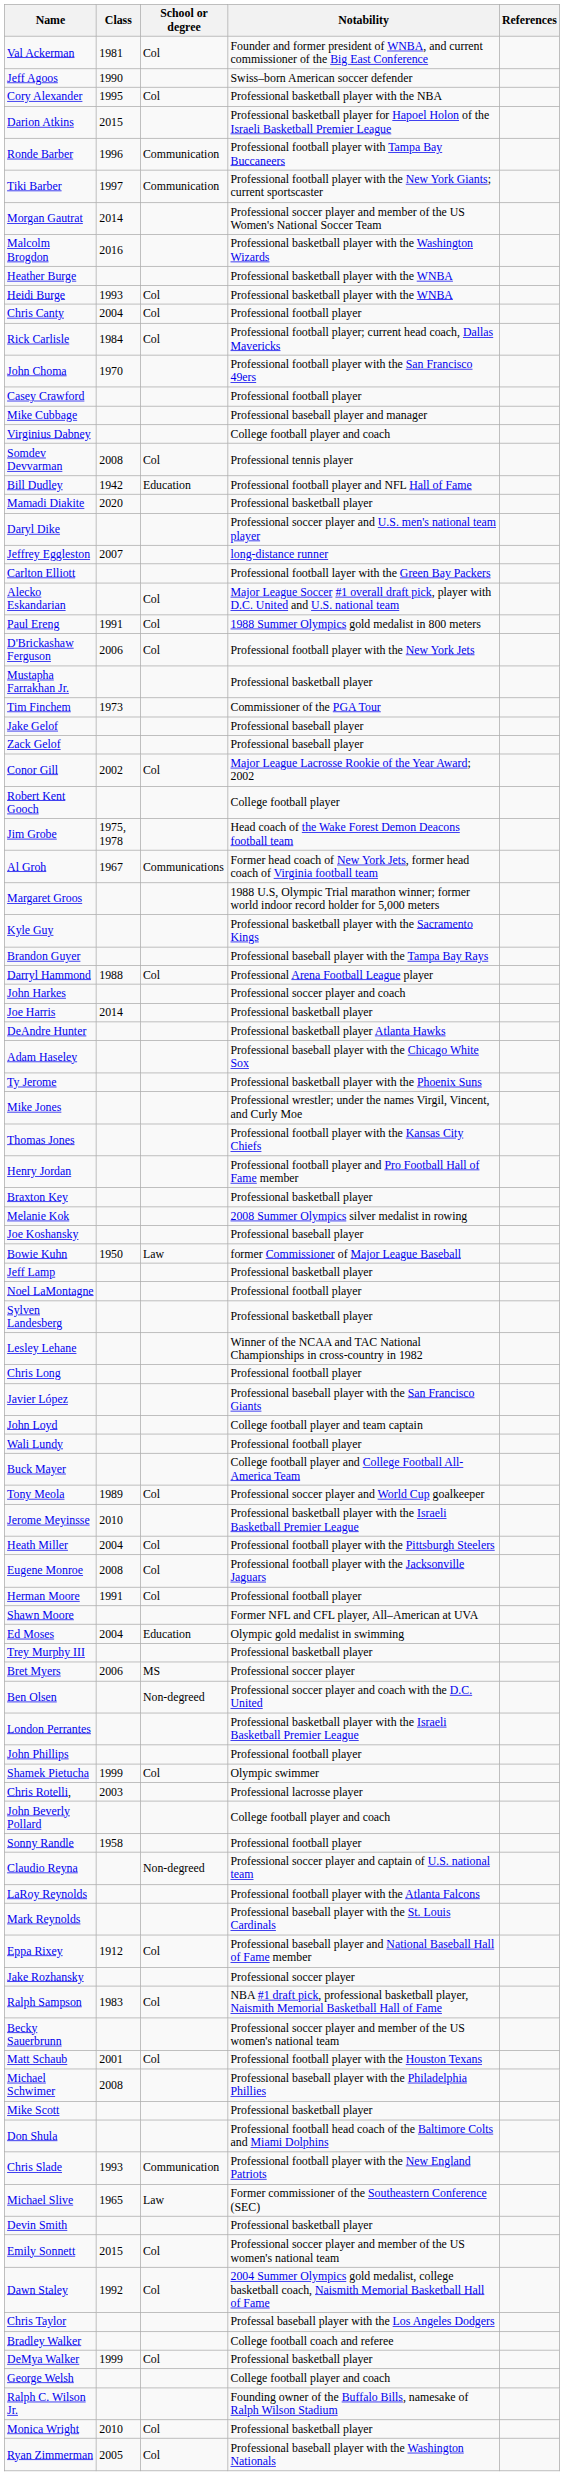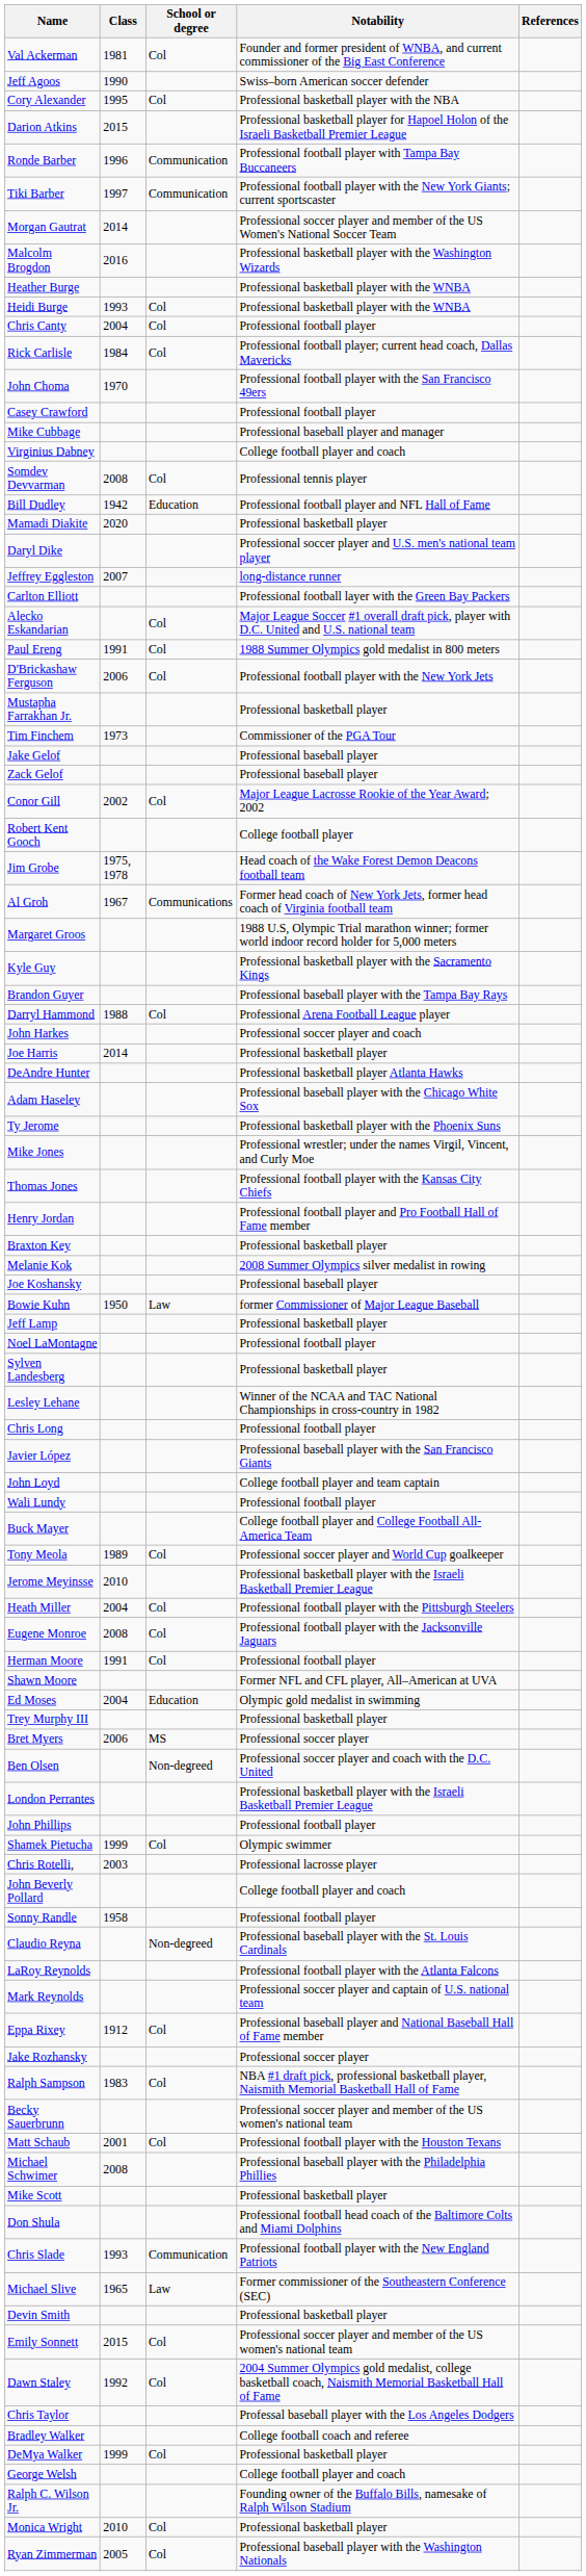Claudio Reyna | Notability: Professional soccer player and captain of U.S. national team -> Professional baseball player with the St. Louis Cardinals
Mark Reynolds | Notability: Professional baseball player with the St. Louis Cardinals -> Professional soccer player and captain of U.S. national team
